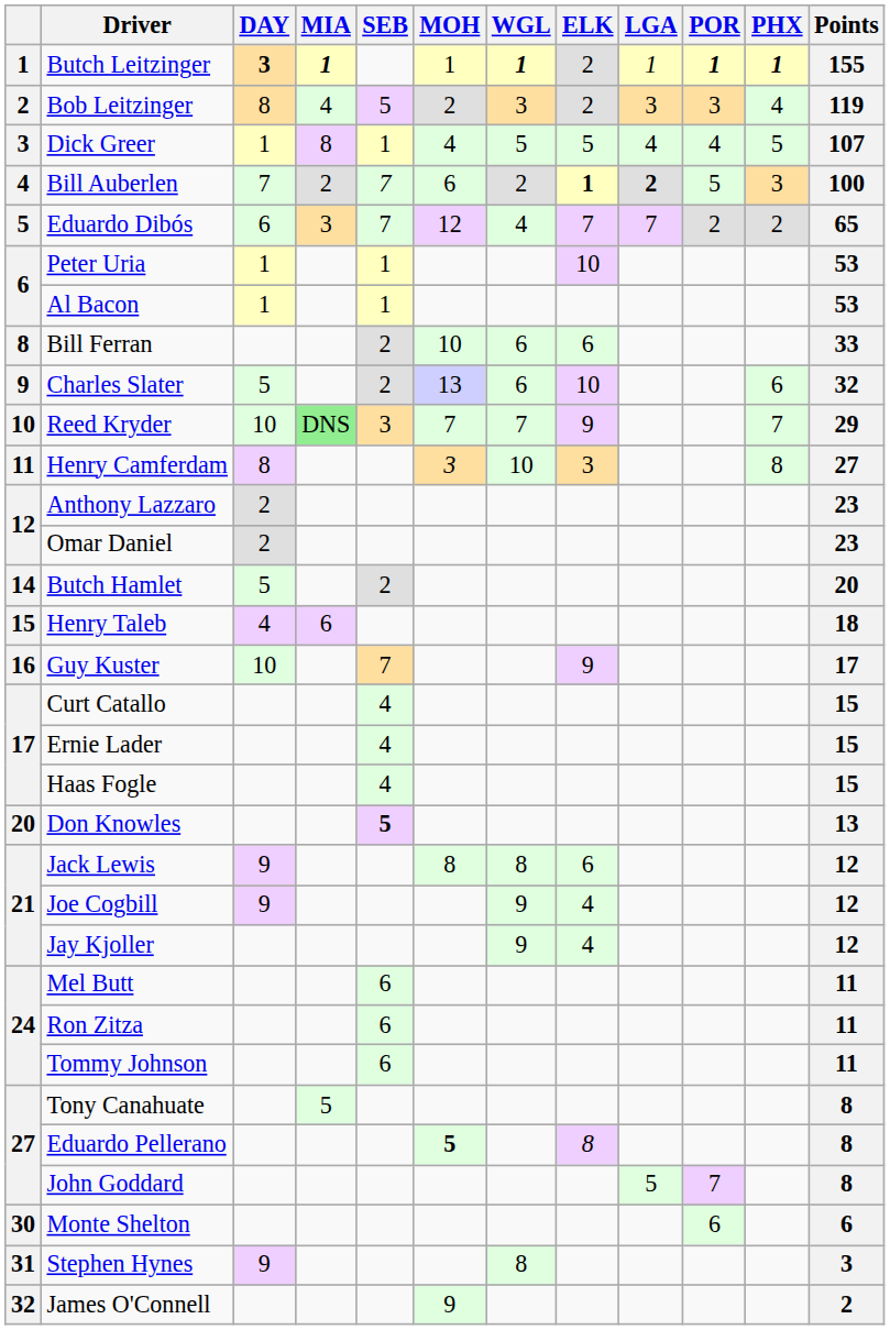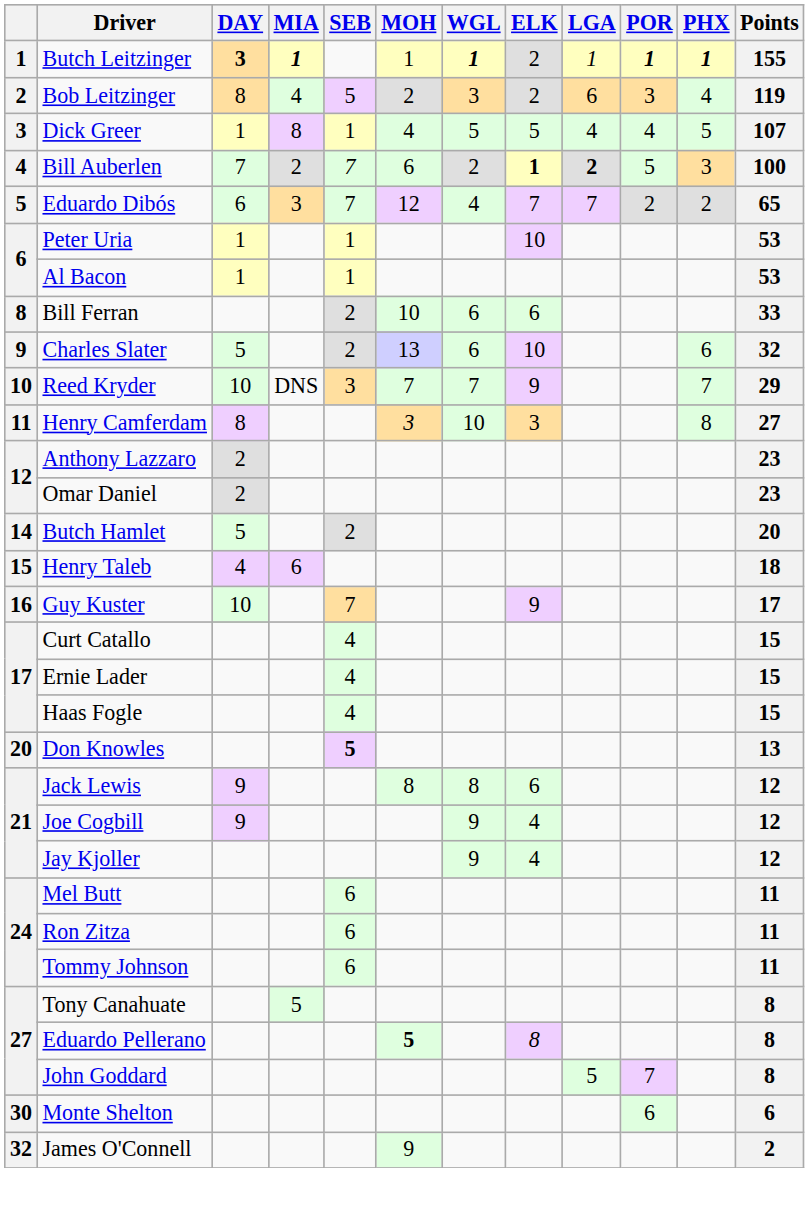Bob Leitzinger | LGA: 3 -> 6
Reed Kryder | MIA: lightgreen background -> no background
- row: 31 | Stephen Hynes | 9 | 8 | 3
